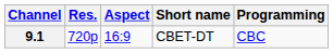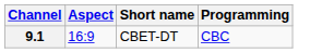- column: Res. | 720p
